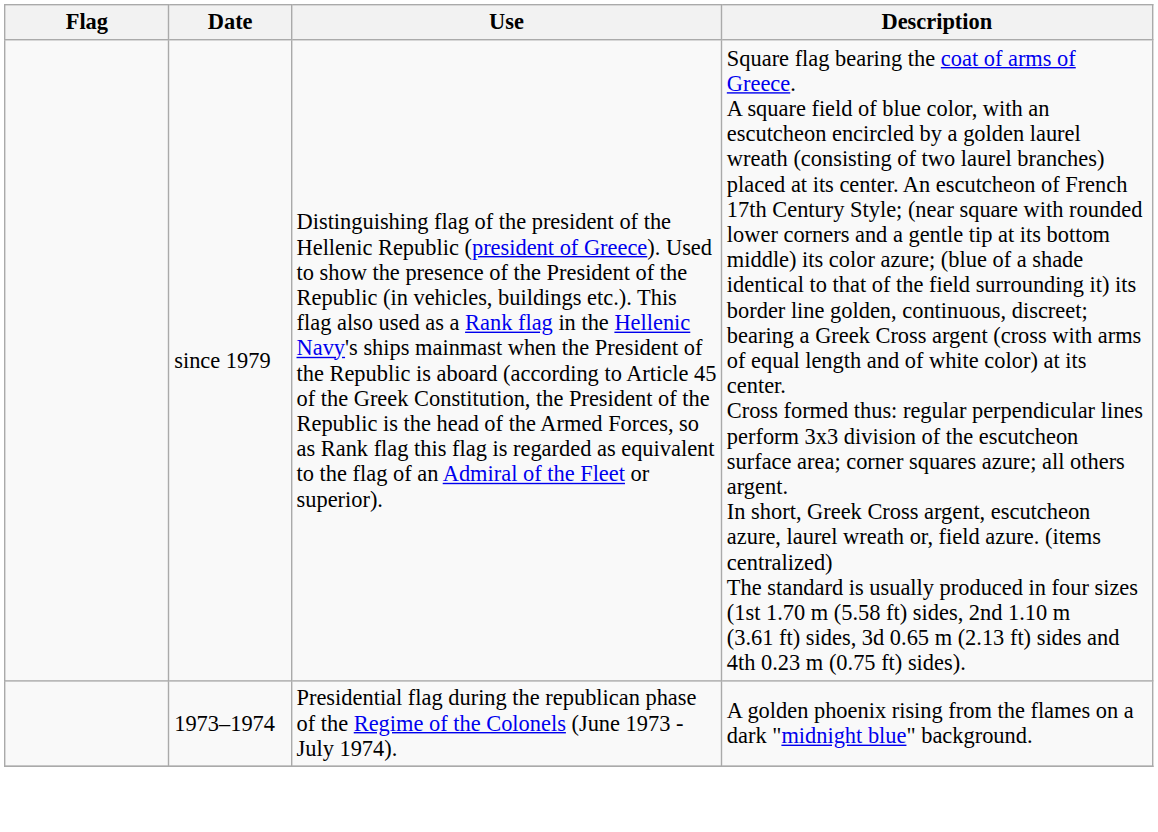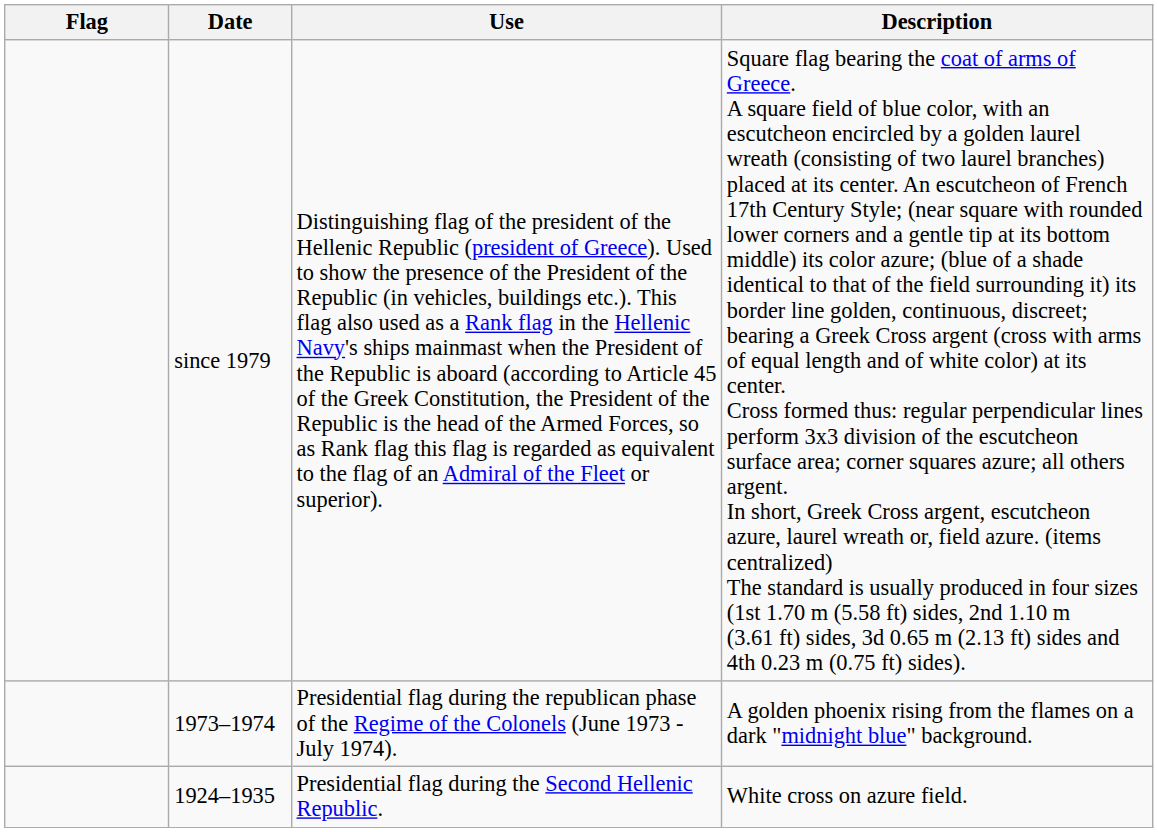+ row: 1924–1935 | Presidential flag during the Second Hellenic Republic. | White cross on azure field.
